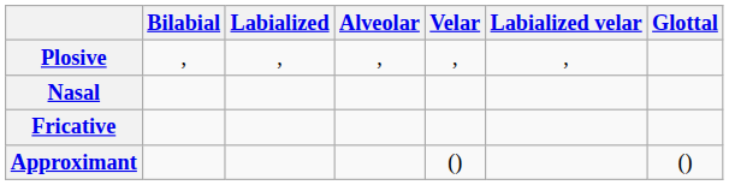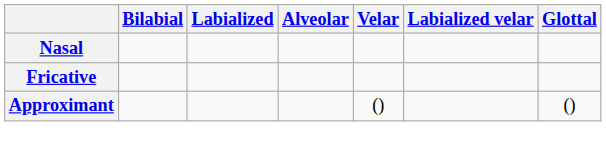- row: Plosive | , | , | , | , | ,
